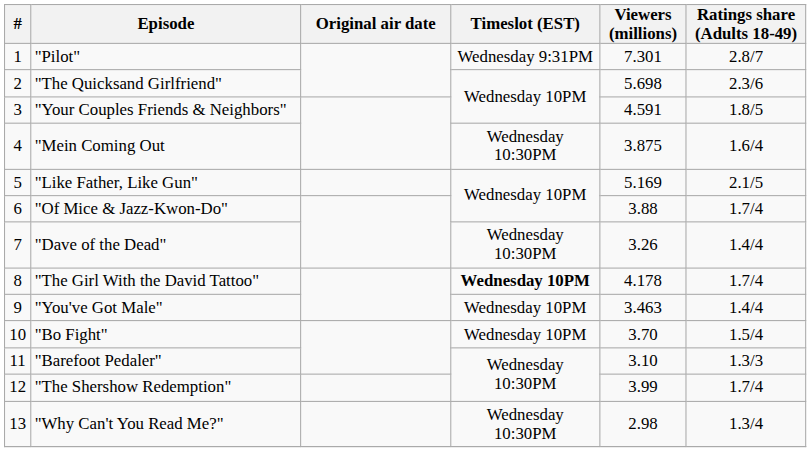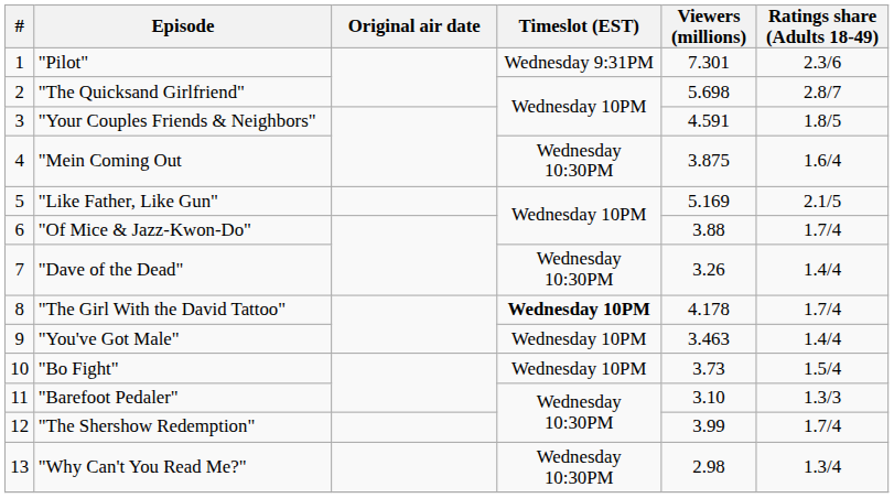"Pilot" | Ratings share (Adults 18-49): 2.8/7 -> 2.3/6
"The Quicksand Girlfriend" | Ratings share (Adults 18-49): 2.3/6 -> 2.8/7
"Bo Fight" | Viewers (millions): 3.70 -> 3.73
